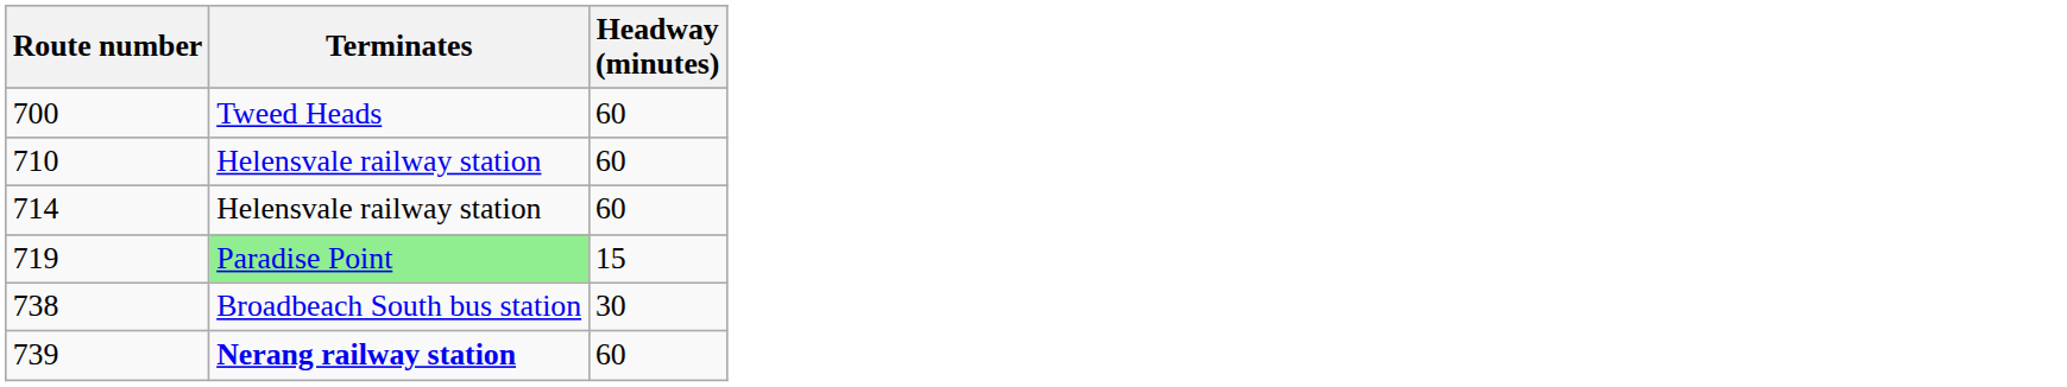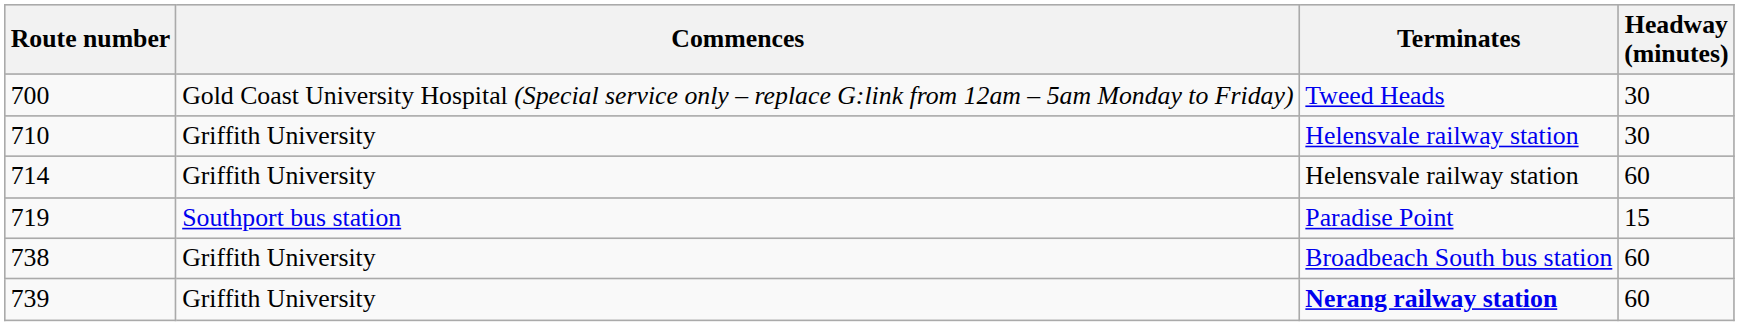+ column: Commences | Gold Coast University Hospital (Special service only – replace G:link from 12am – 5am Monday to Friday) | Griffith University | Griffith University | Southport bus station | Griffith University | Griffith University
700 | Headway (minutes): 60 -> 30
710 | Headway (minutes): 60 -> 30
719 | Terminates: lightgreen background -> no background
738 | Headway (minutes): 30 -> 60
